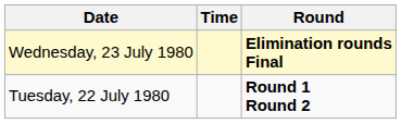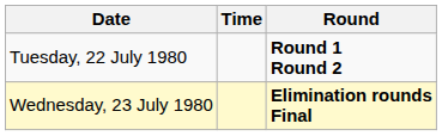rows swapped: Tuesday, 22 July 1980 <-> Wednesday, 23 July 1980
